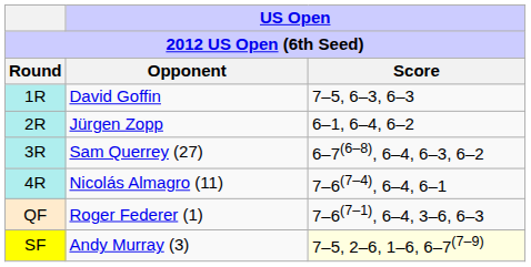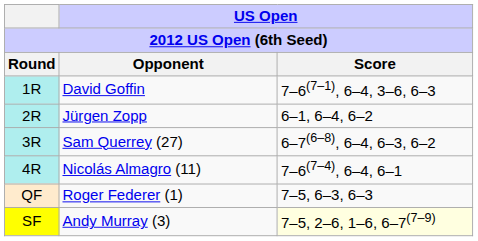David Goffin | US Open / Score: 7–5, 6–3, 6–3 -> 7–6(7–1), 6–4, 3–6, 6–3
Roger Federer (1) | US Open / Score: 7–6(7–1), 6–4, 3–6, 6–3 -> 7–5, 6–3, 6–3
